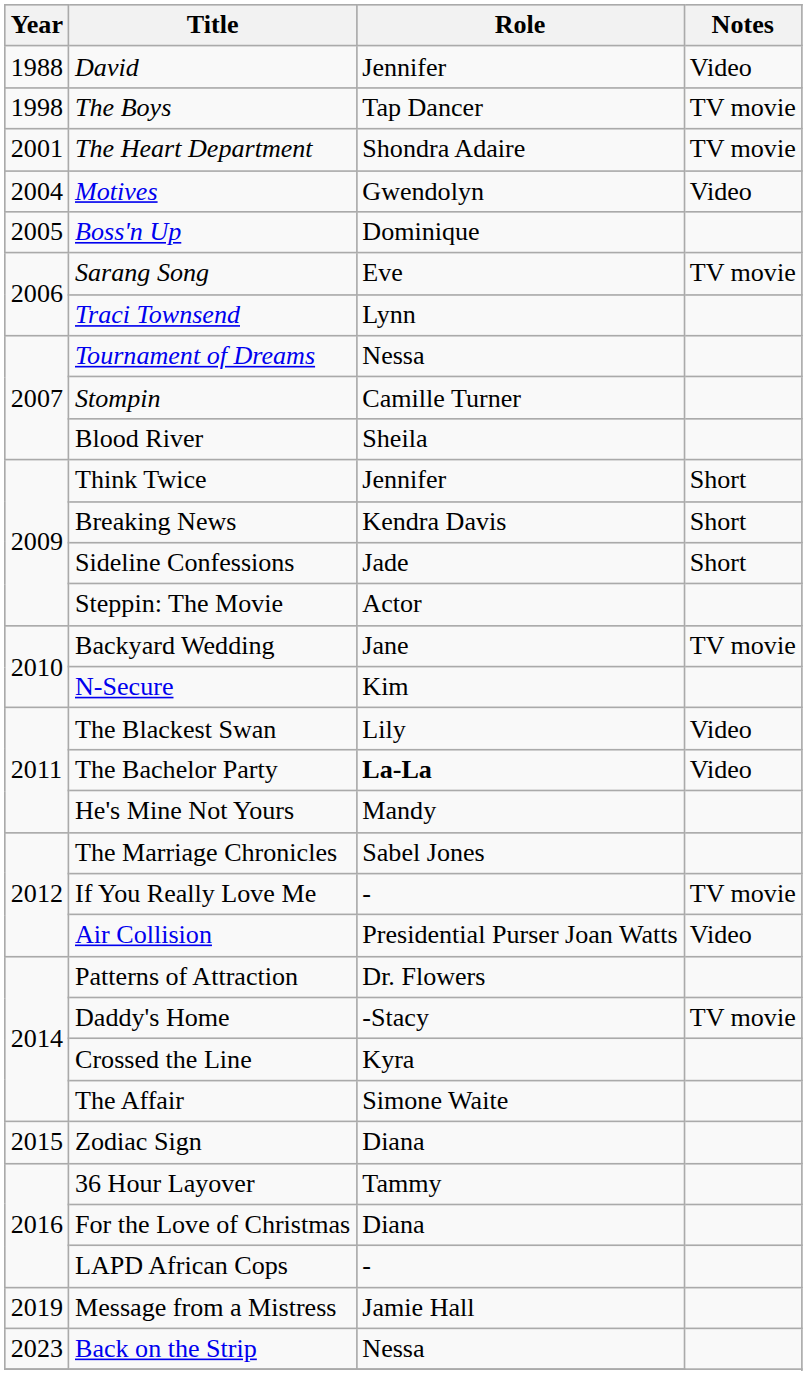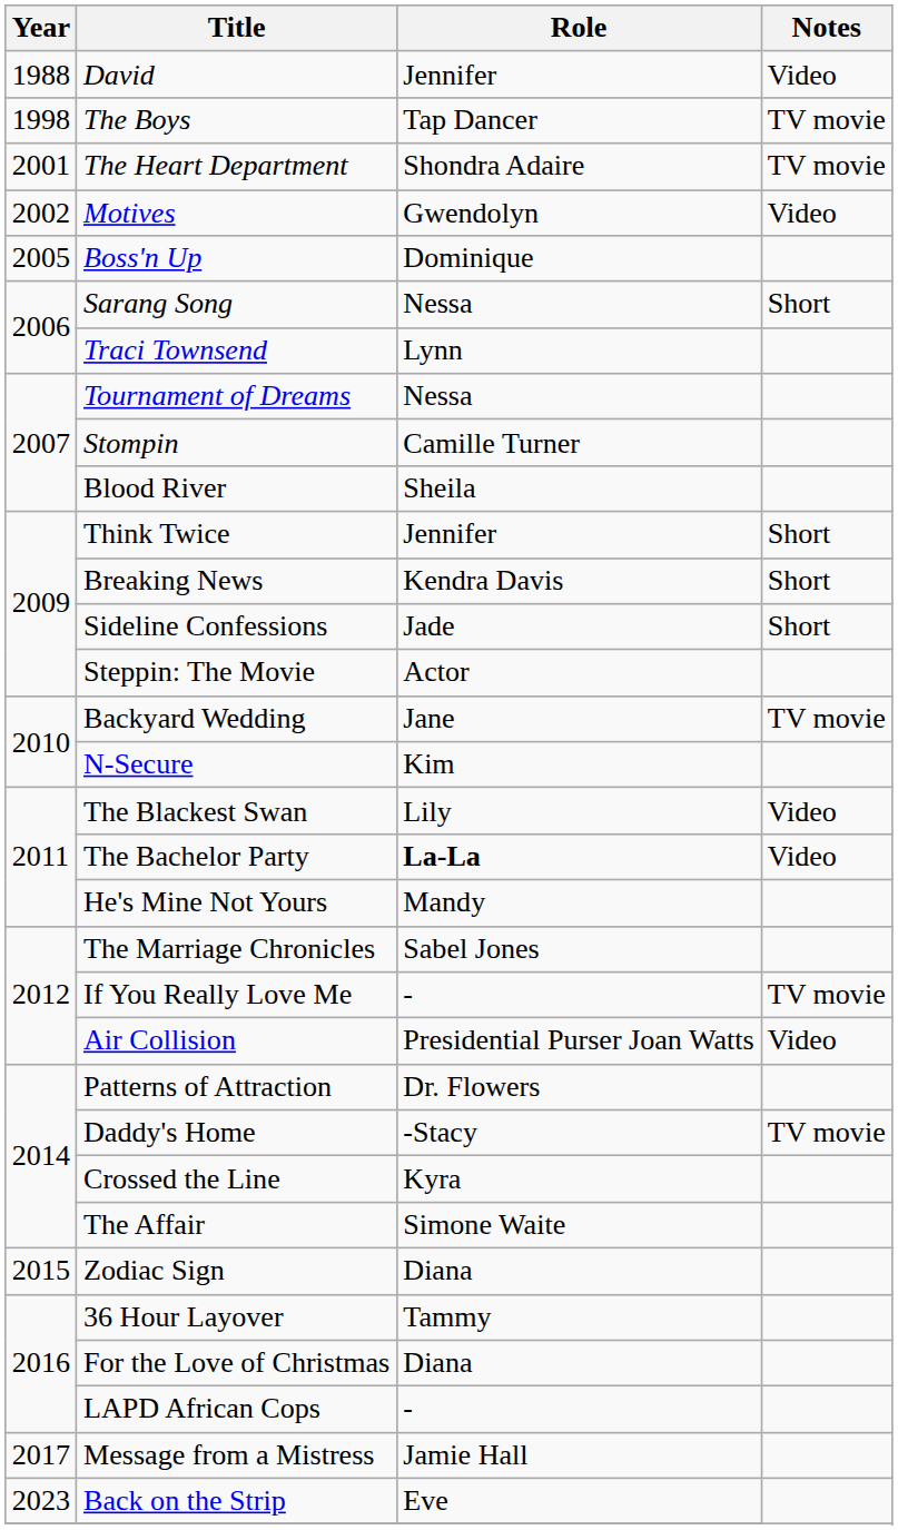Motives | Year: 2004 -> 2002
Sarang Song | Role: Eve -> Nessa
Sarang Song | Notes: TV movie -> Short
Message from a Mistress | Year: 2019 -> 2017
Back on the Strip | Role: Nessa -> Eve
